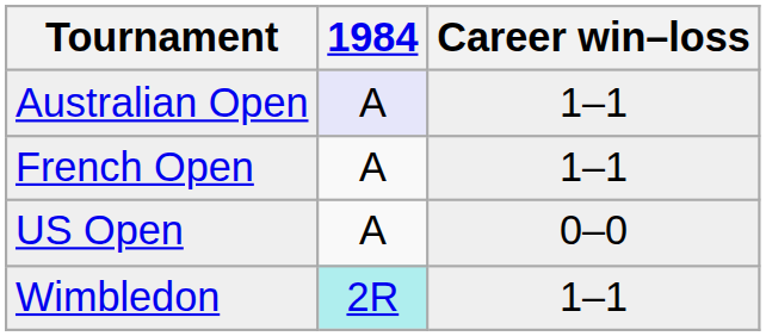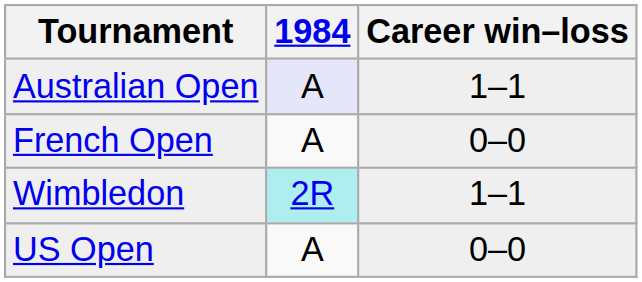French Open | Career win–loss: 1–1 -> 0–0
rows swapped: Wimbledon <-> US Open
